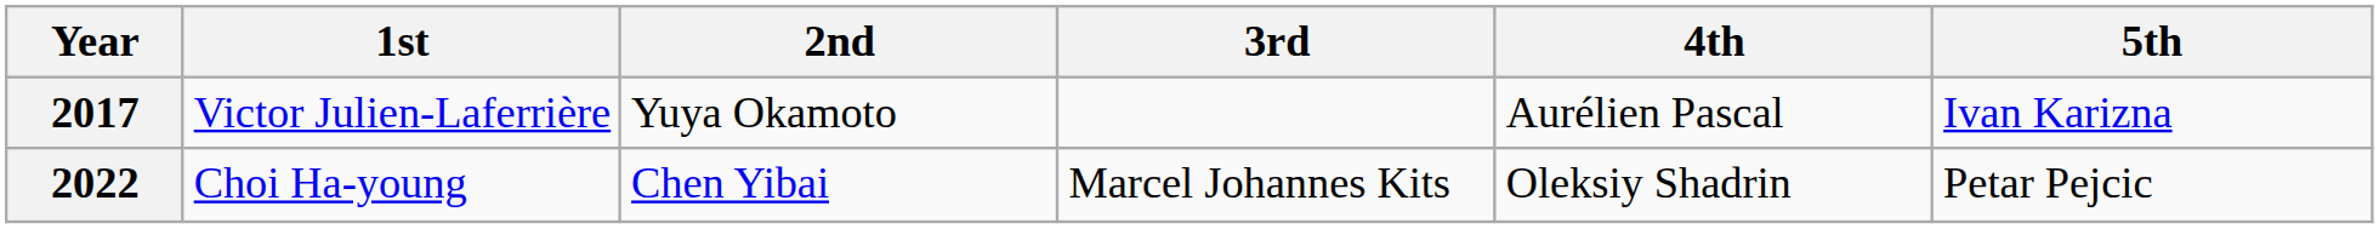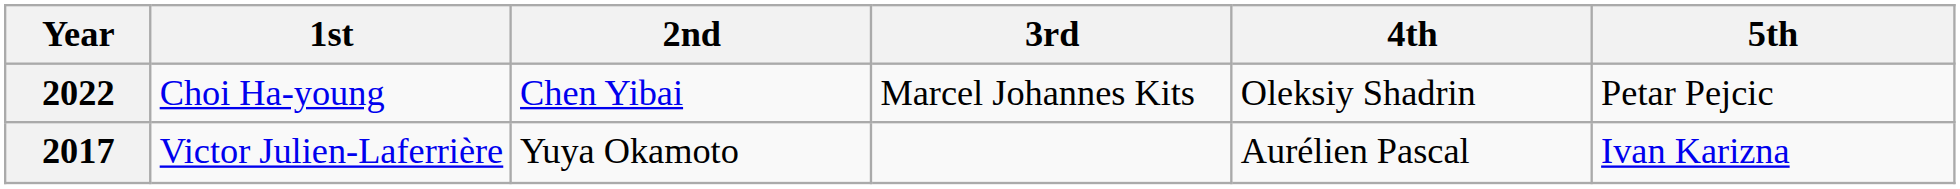rows swapped: 2017 <-> 2022
